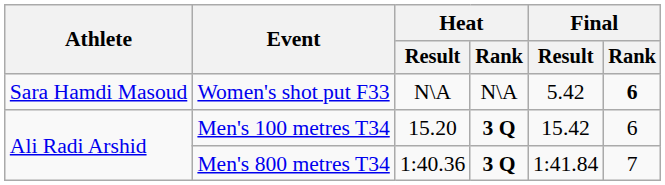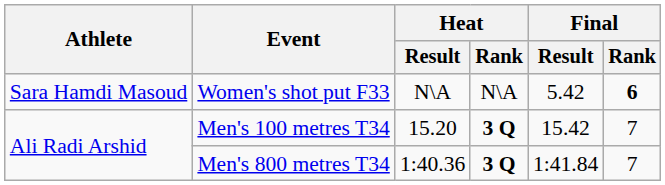Men's 100 metres T34 | Final / Rank: 6 -> 7
